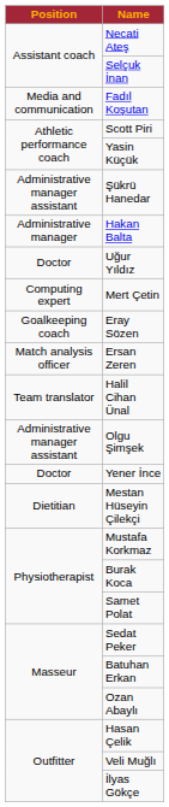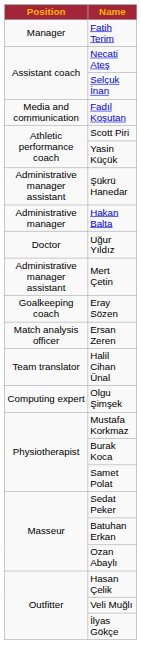+ row: Manager | Fatih Terim
Mert Çetin | Position: Computing expert -> Administrative manager assistant
Olgu Şimşek | Position: Administrative manager assistant -> Computing expert
- row: Doctor | Yener İnce
- row: Dietitian | Mestan Hüseyin Çilekçi
